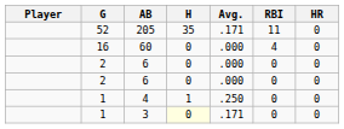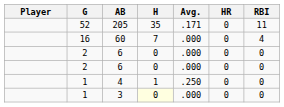columns swapped: HR <-> RBI
60 | H: 0 -> 7
3 | Avg.: .171 -> .000
